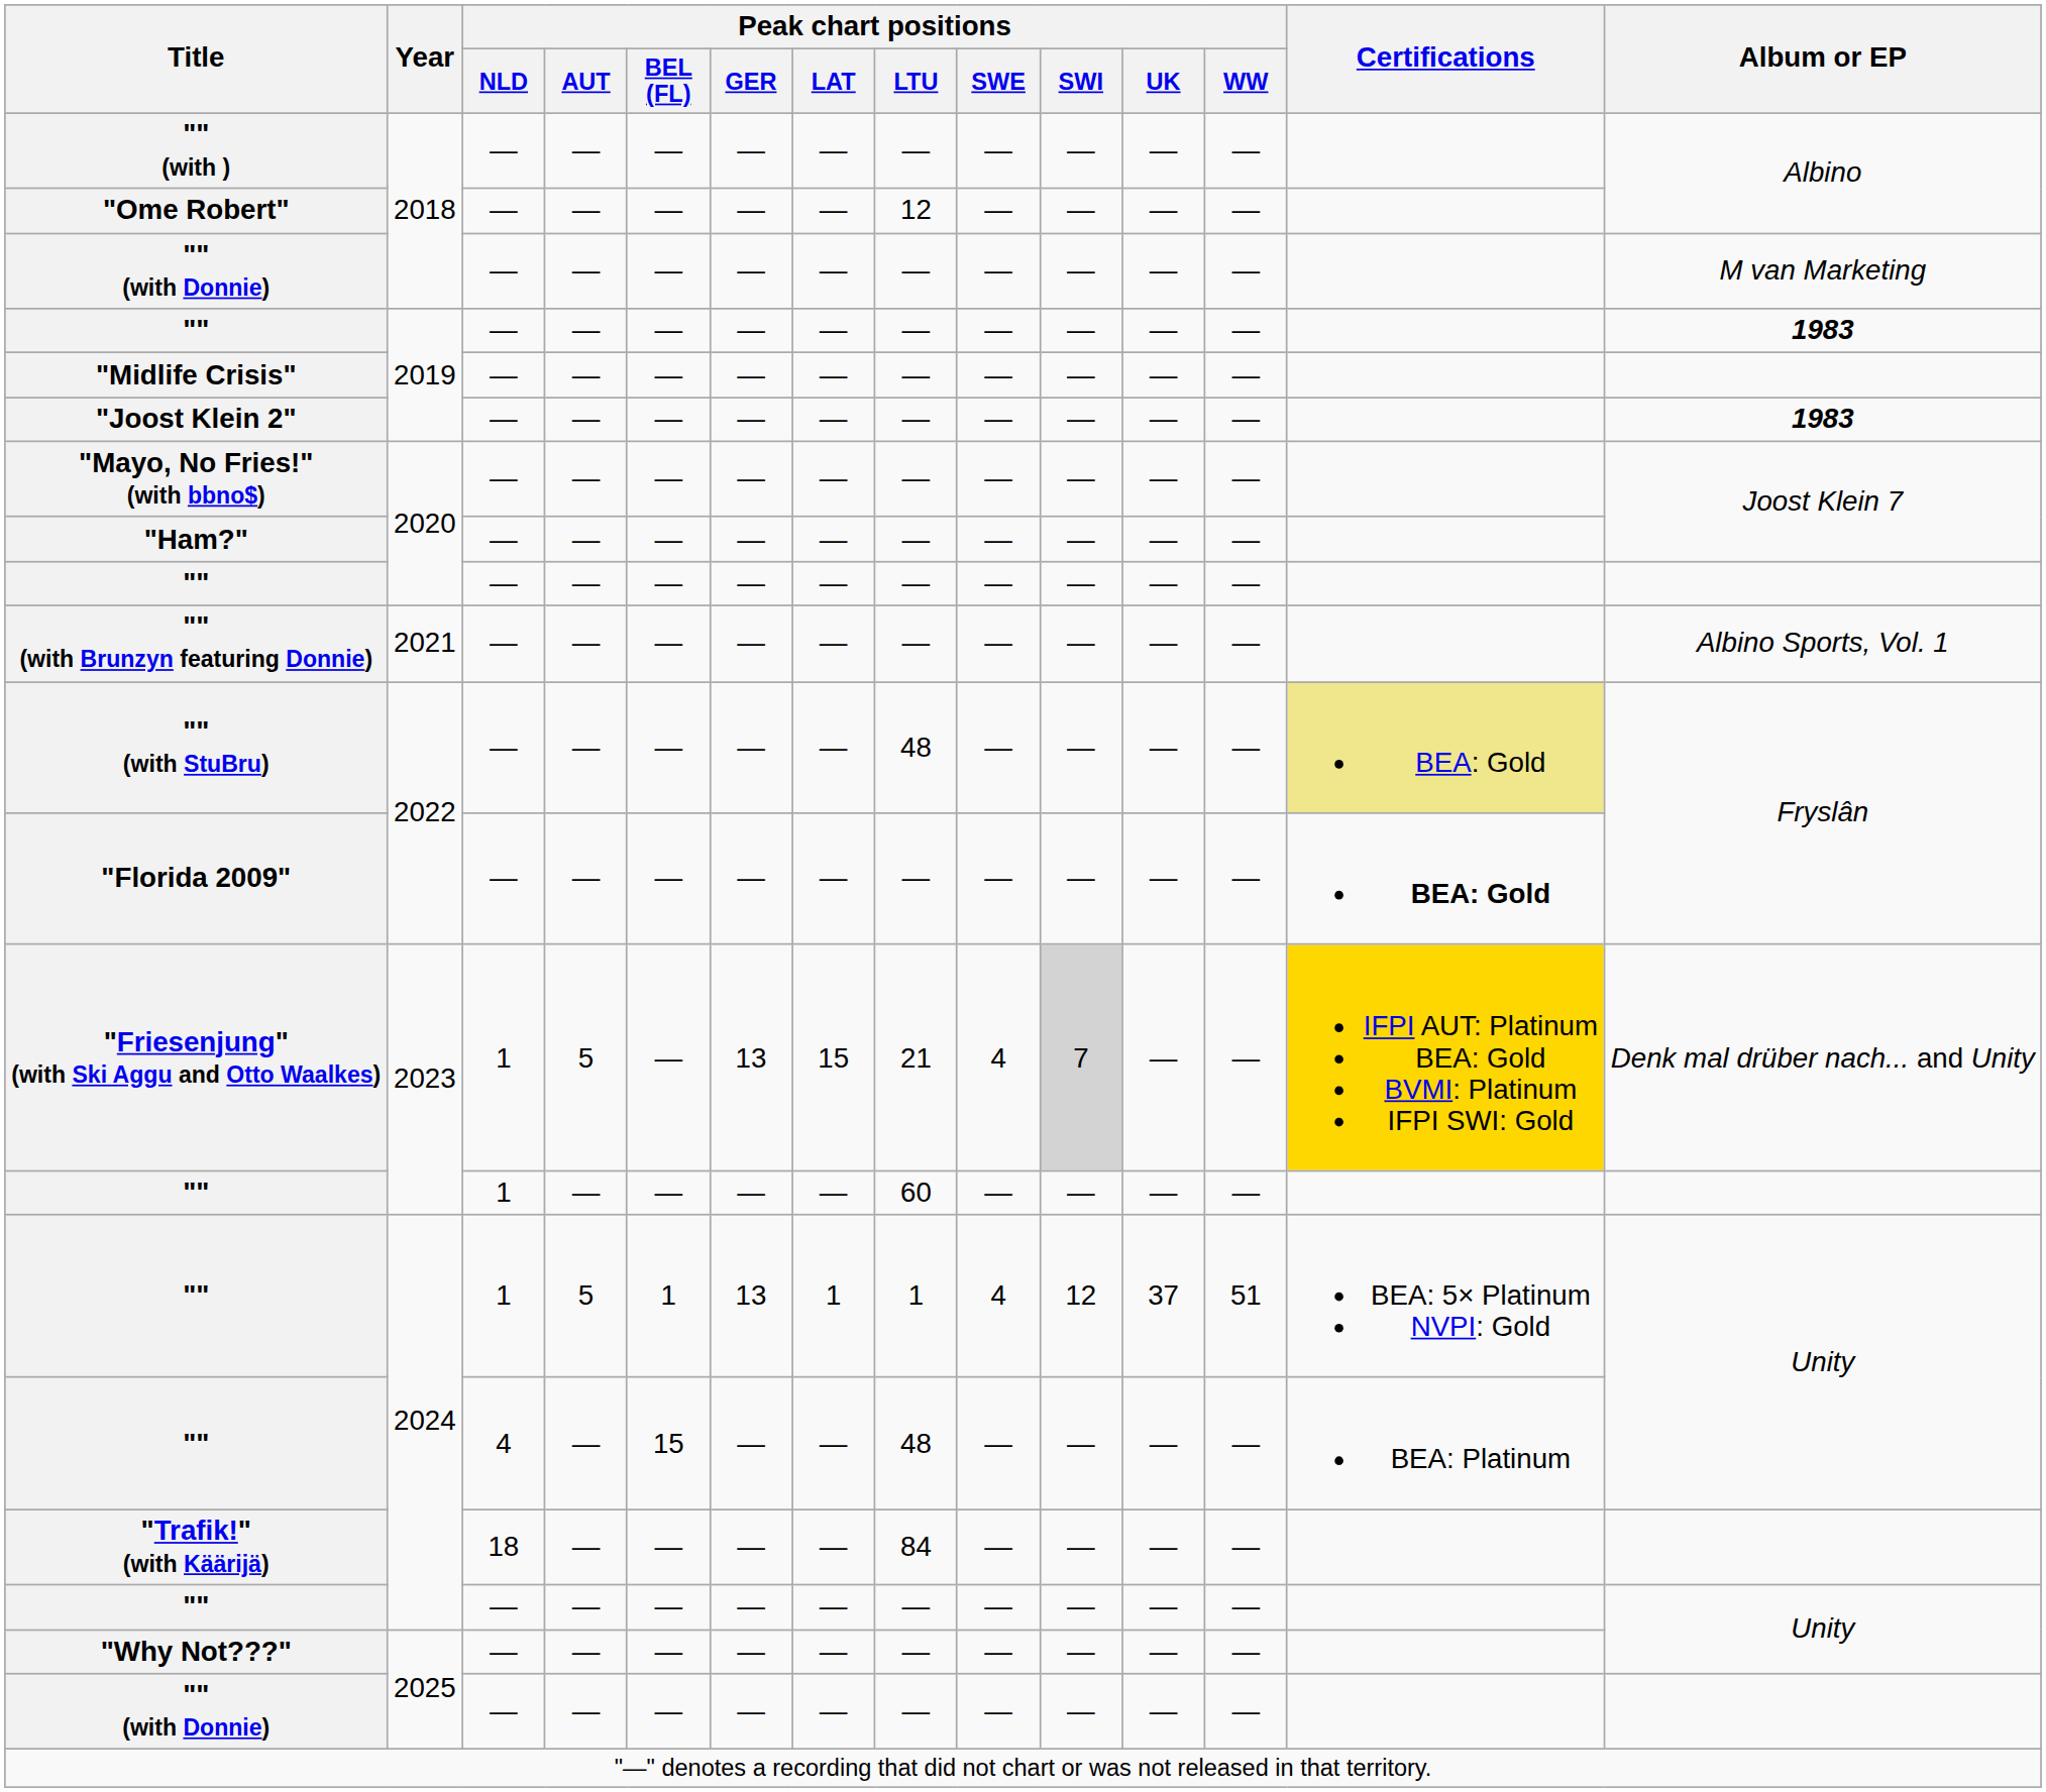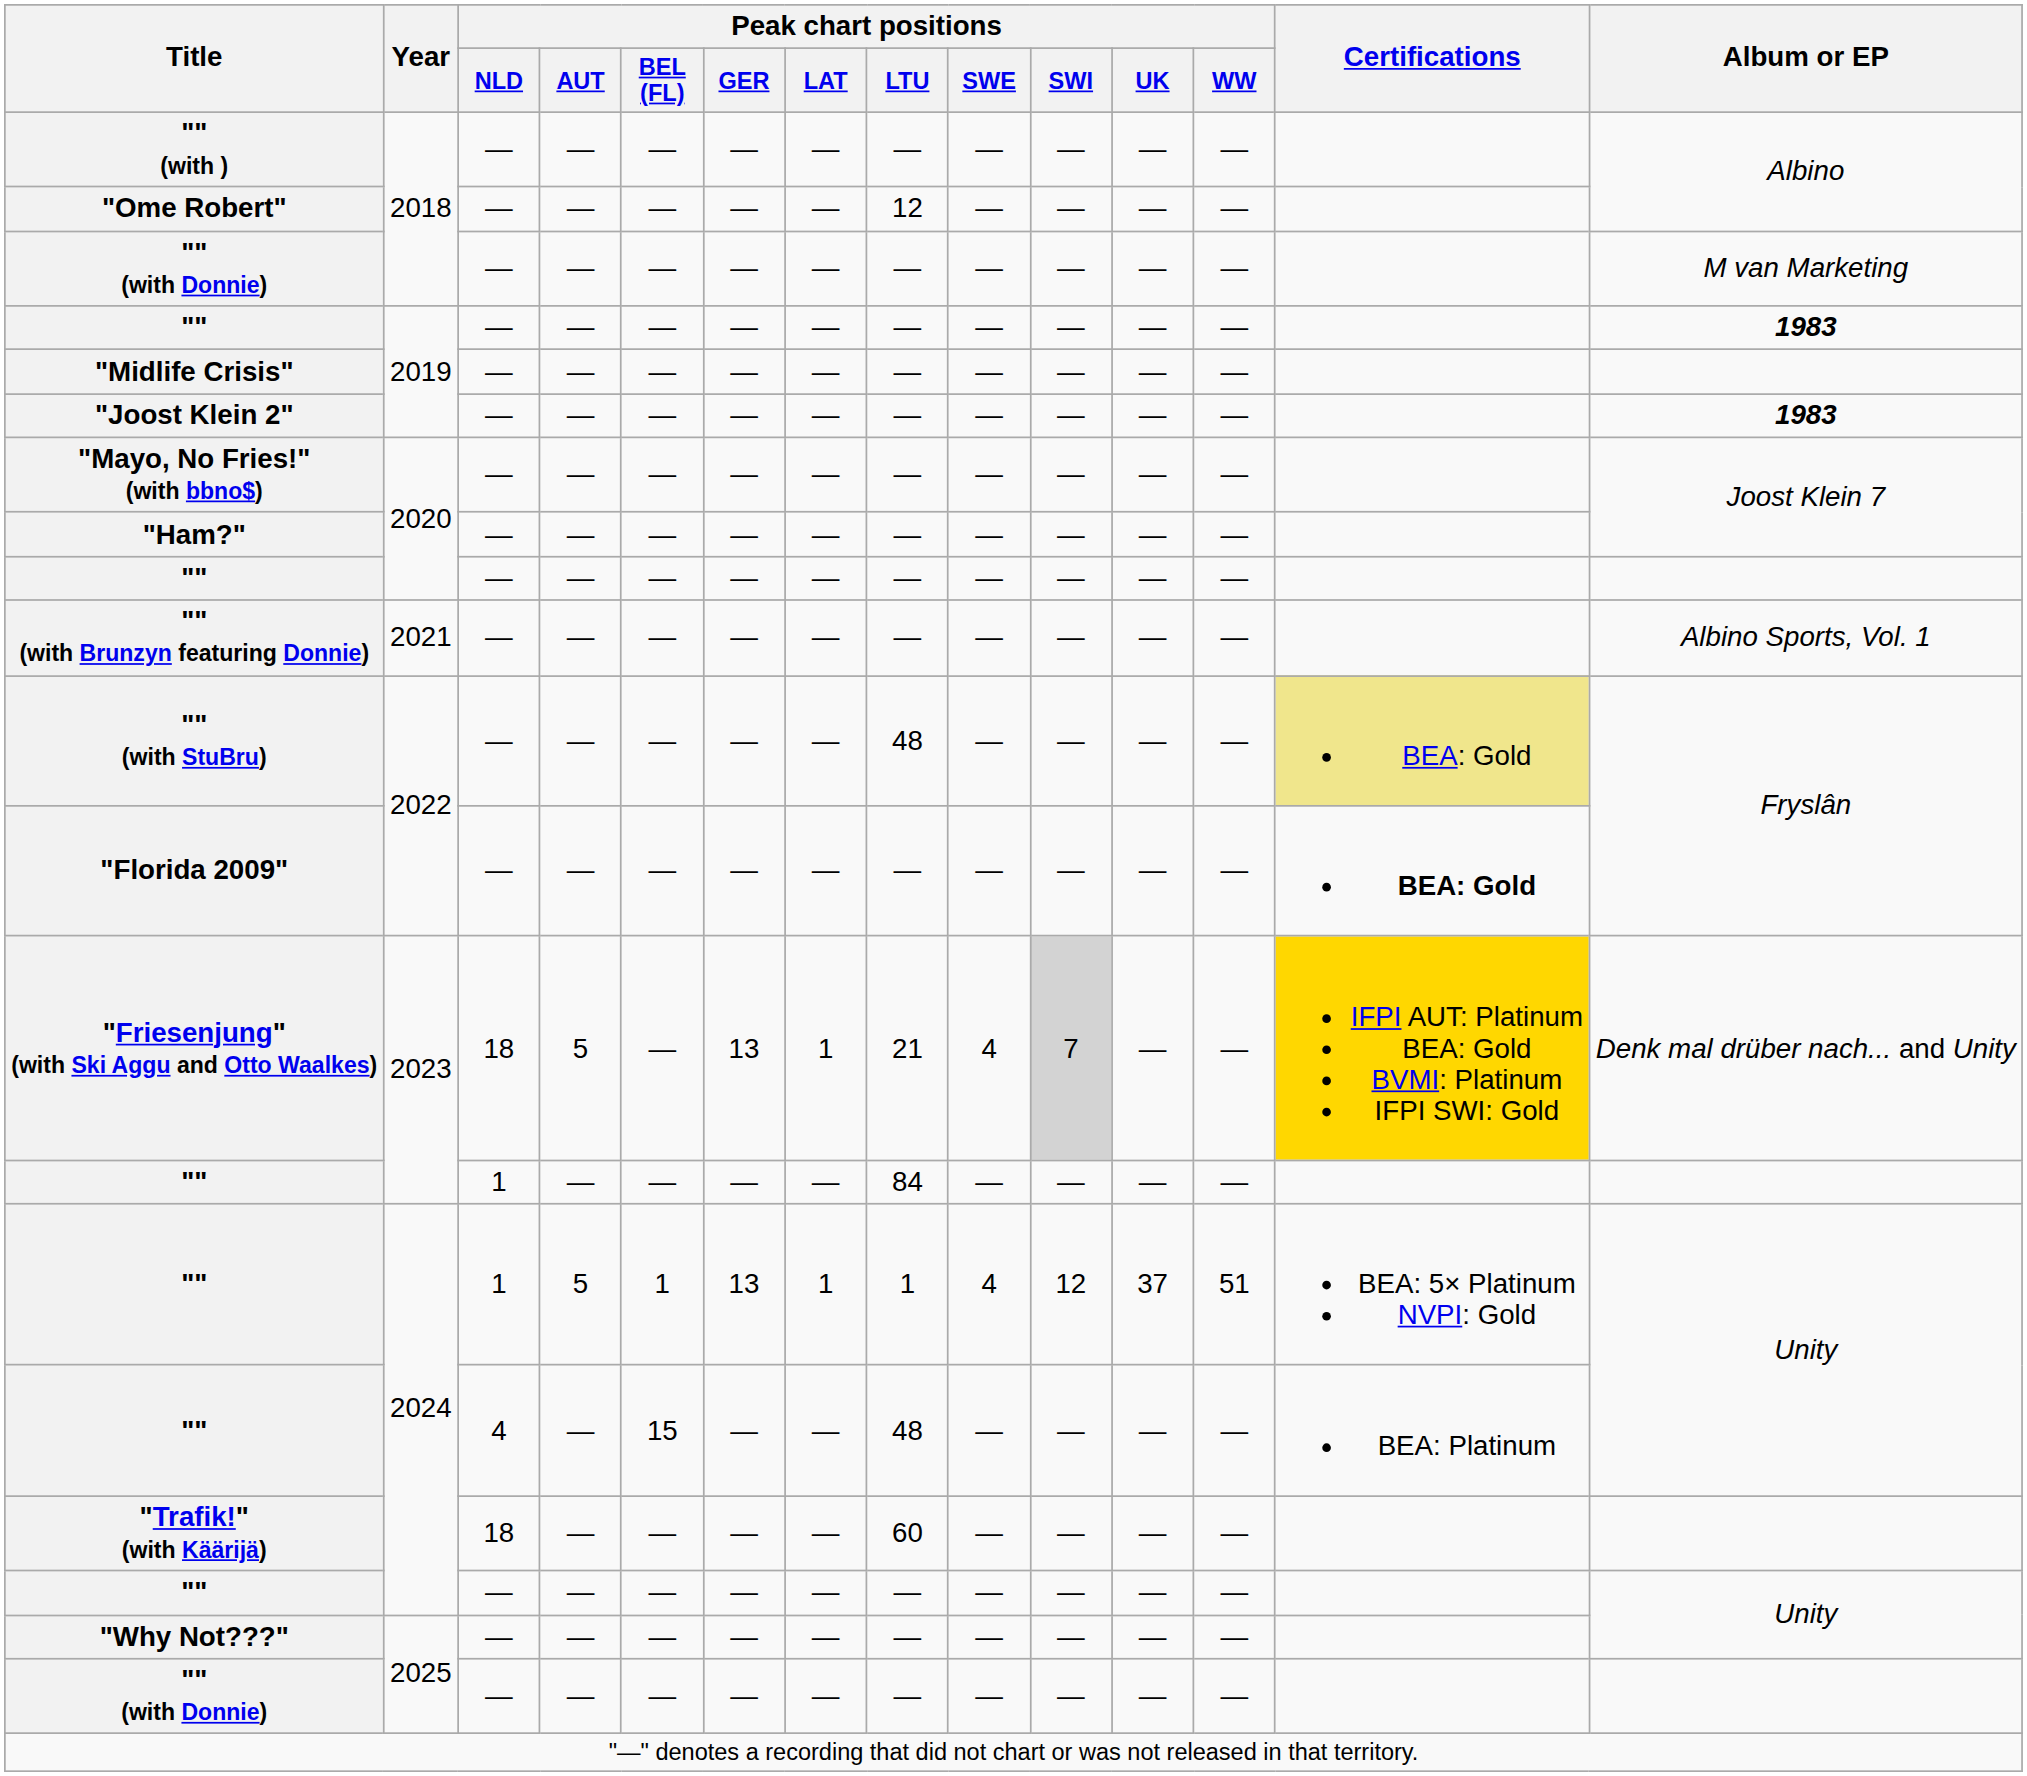"Friesenjung" (with Ski Aggu and Otto Waalkes) | Peak chart positions / NLD: 1 -> 18
"Friesenjung" (with Ski Aggu and Otto Waalkes) | Peak chart positions / LAT: 15 -> 1
"" / 2023 | Peak chart positions / LTU: 60 -> 84
"Trafik!" (with Käärijä) | Peak chart positions / LTU: 84 -> 60
